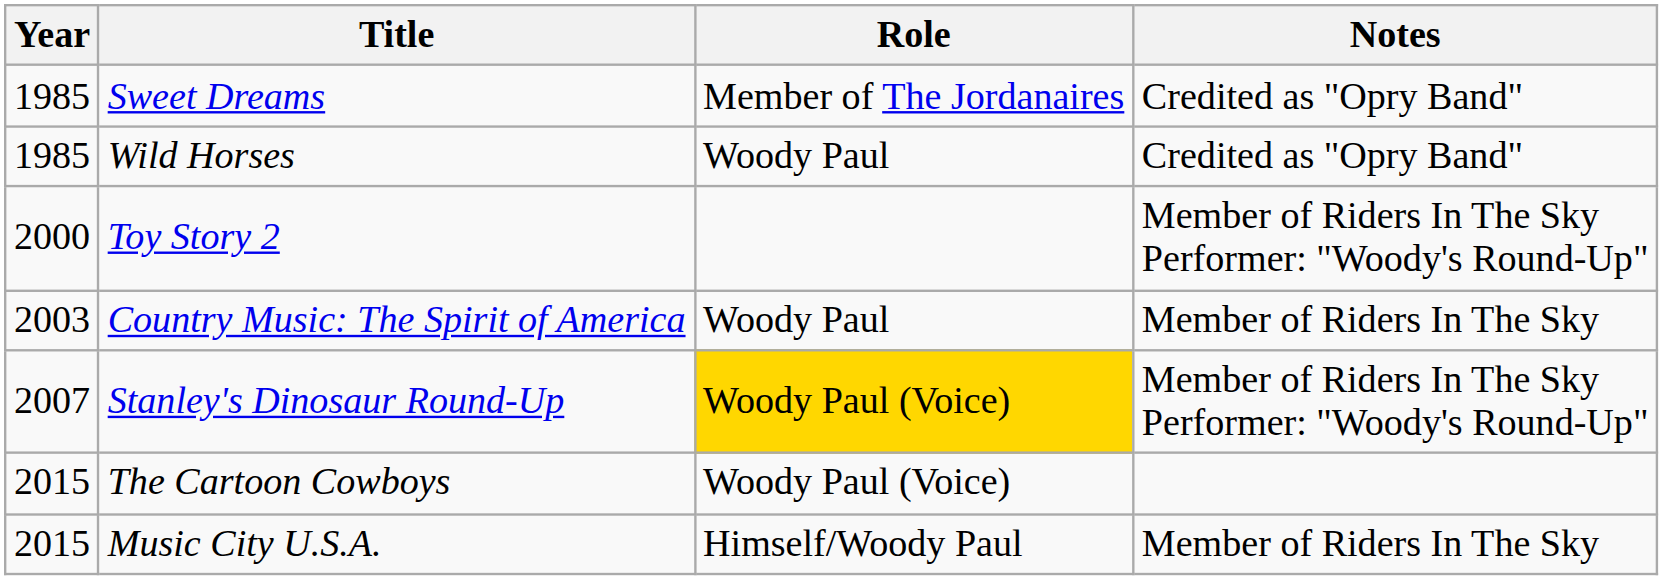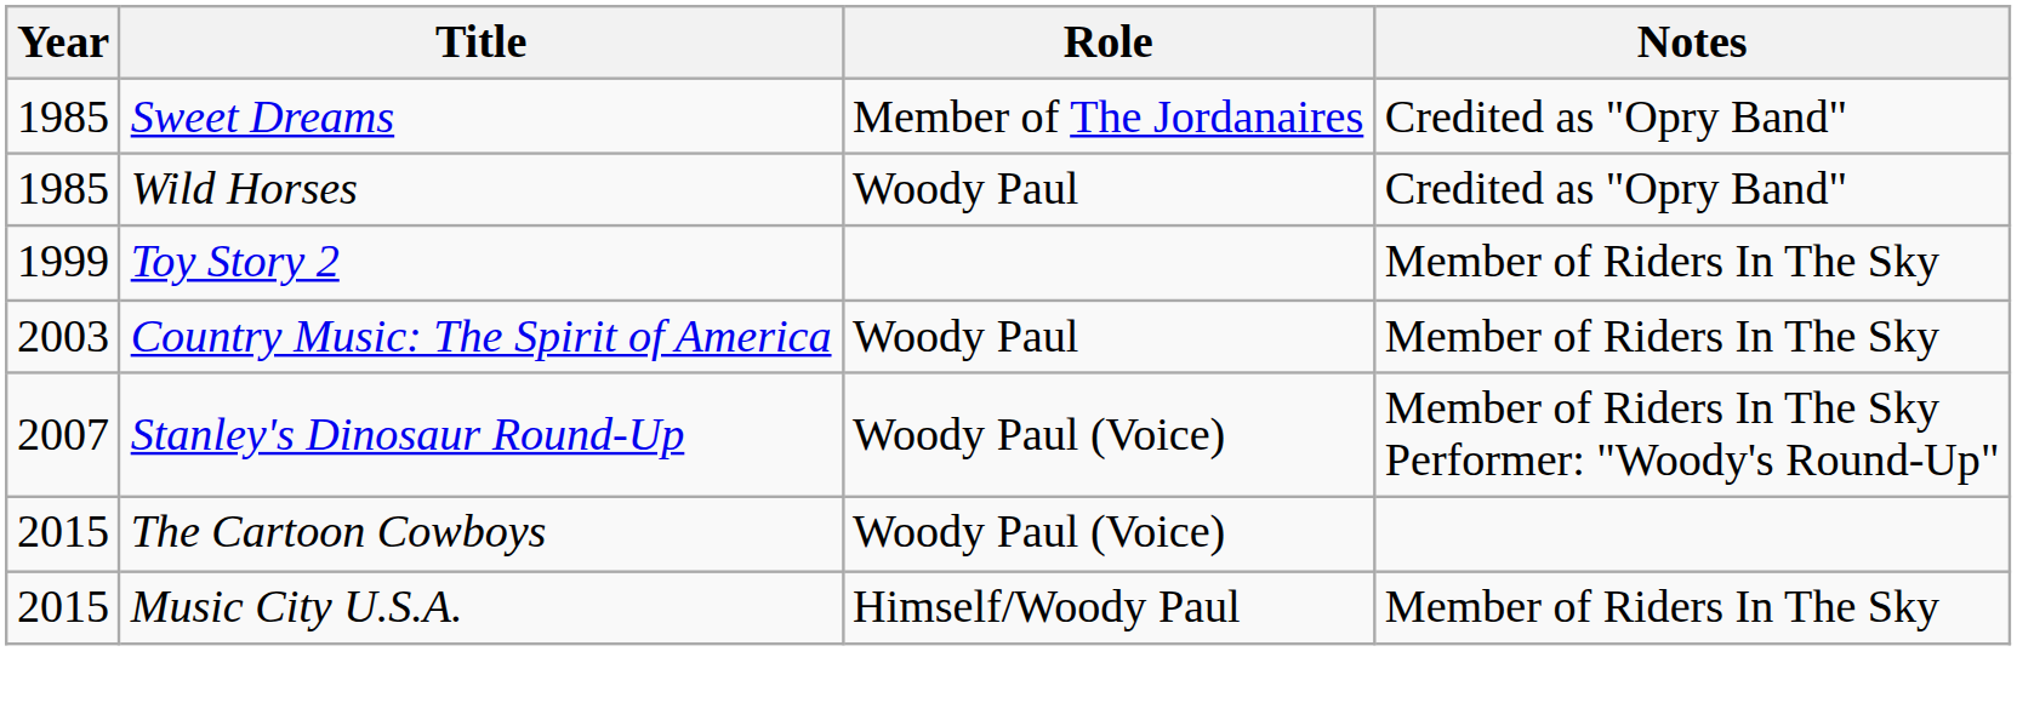Toy Story 2 | Year: 2000 -> 1999
Toy Story 2 | Notes: Member of Riders In The Sky Performer: "Woody's Round-Up" -> Member of Riders In The Sky
Stanley's Dinosaur Round-Up | Role: gold background -> no background
